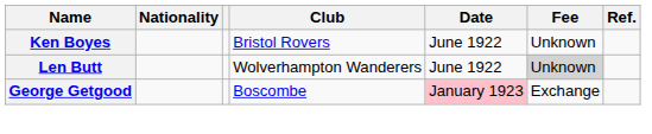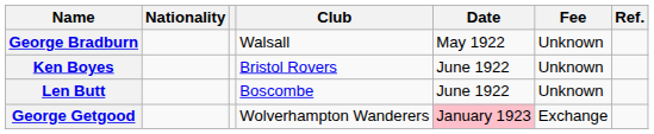+ row: George Bradburn | Walsall | May 1922 | Unknown
Len Butt | Club: Wolverhampton Wanderers -> Boscombe
Len Butt | Fee: lightgrey background -> no background
George Getgood | Club: Boscombe -> Wolverhampton Wanderers
